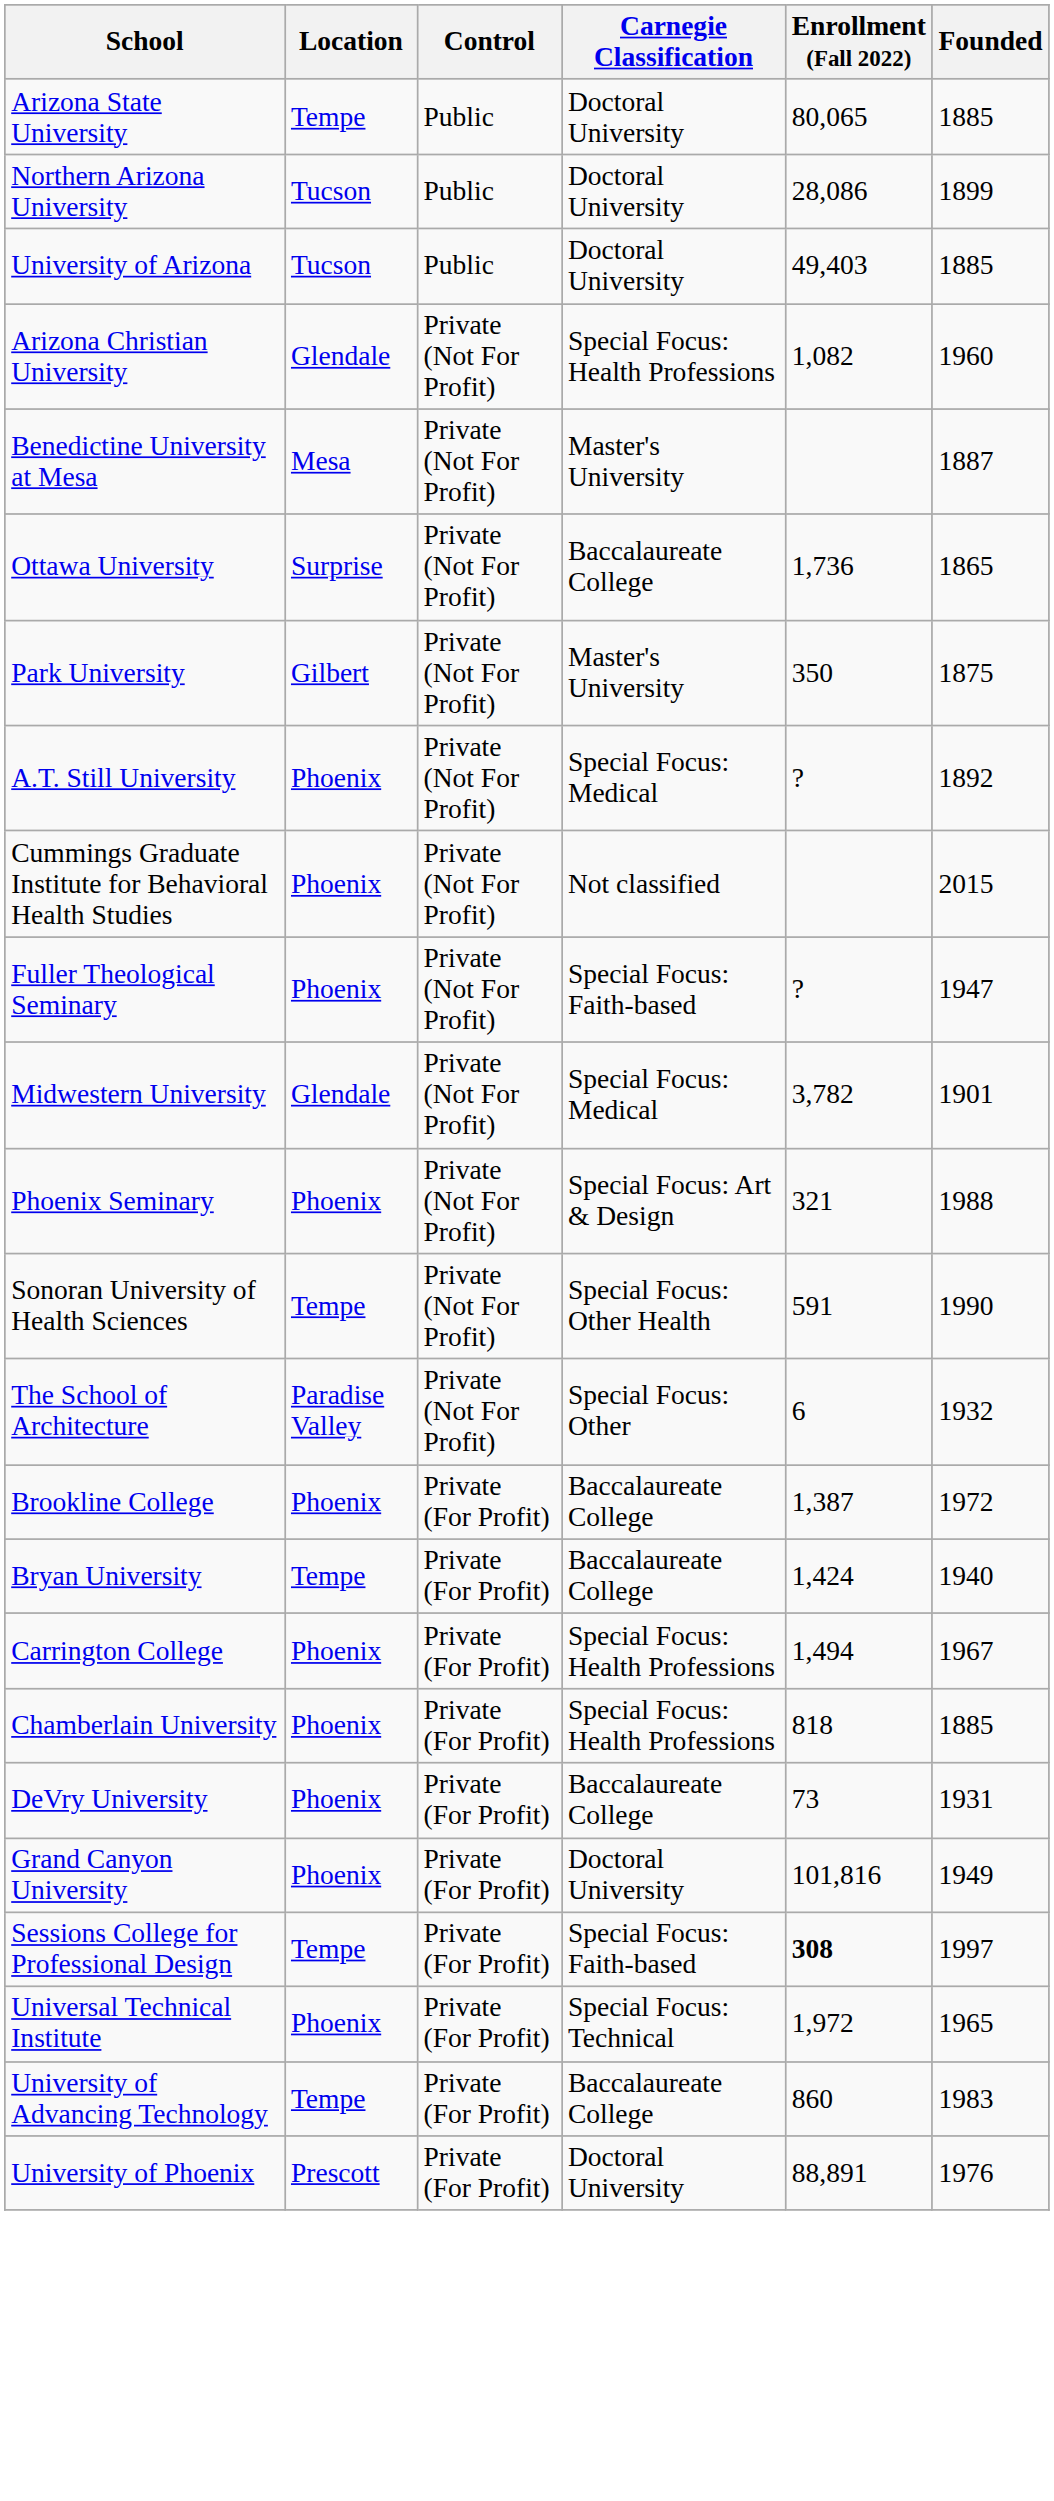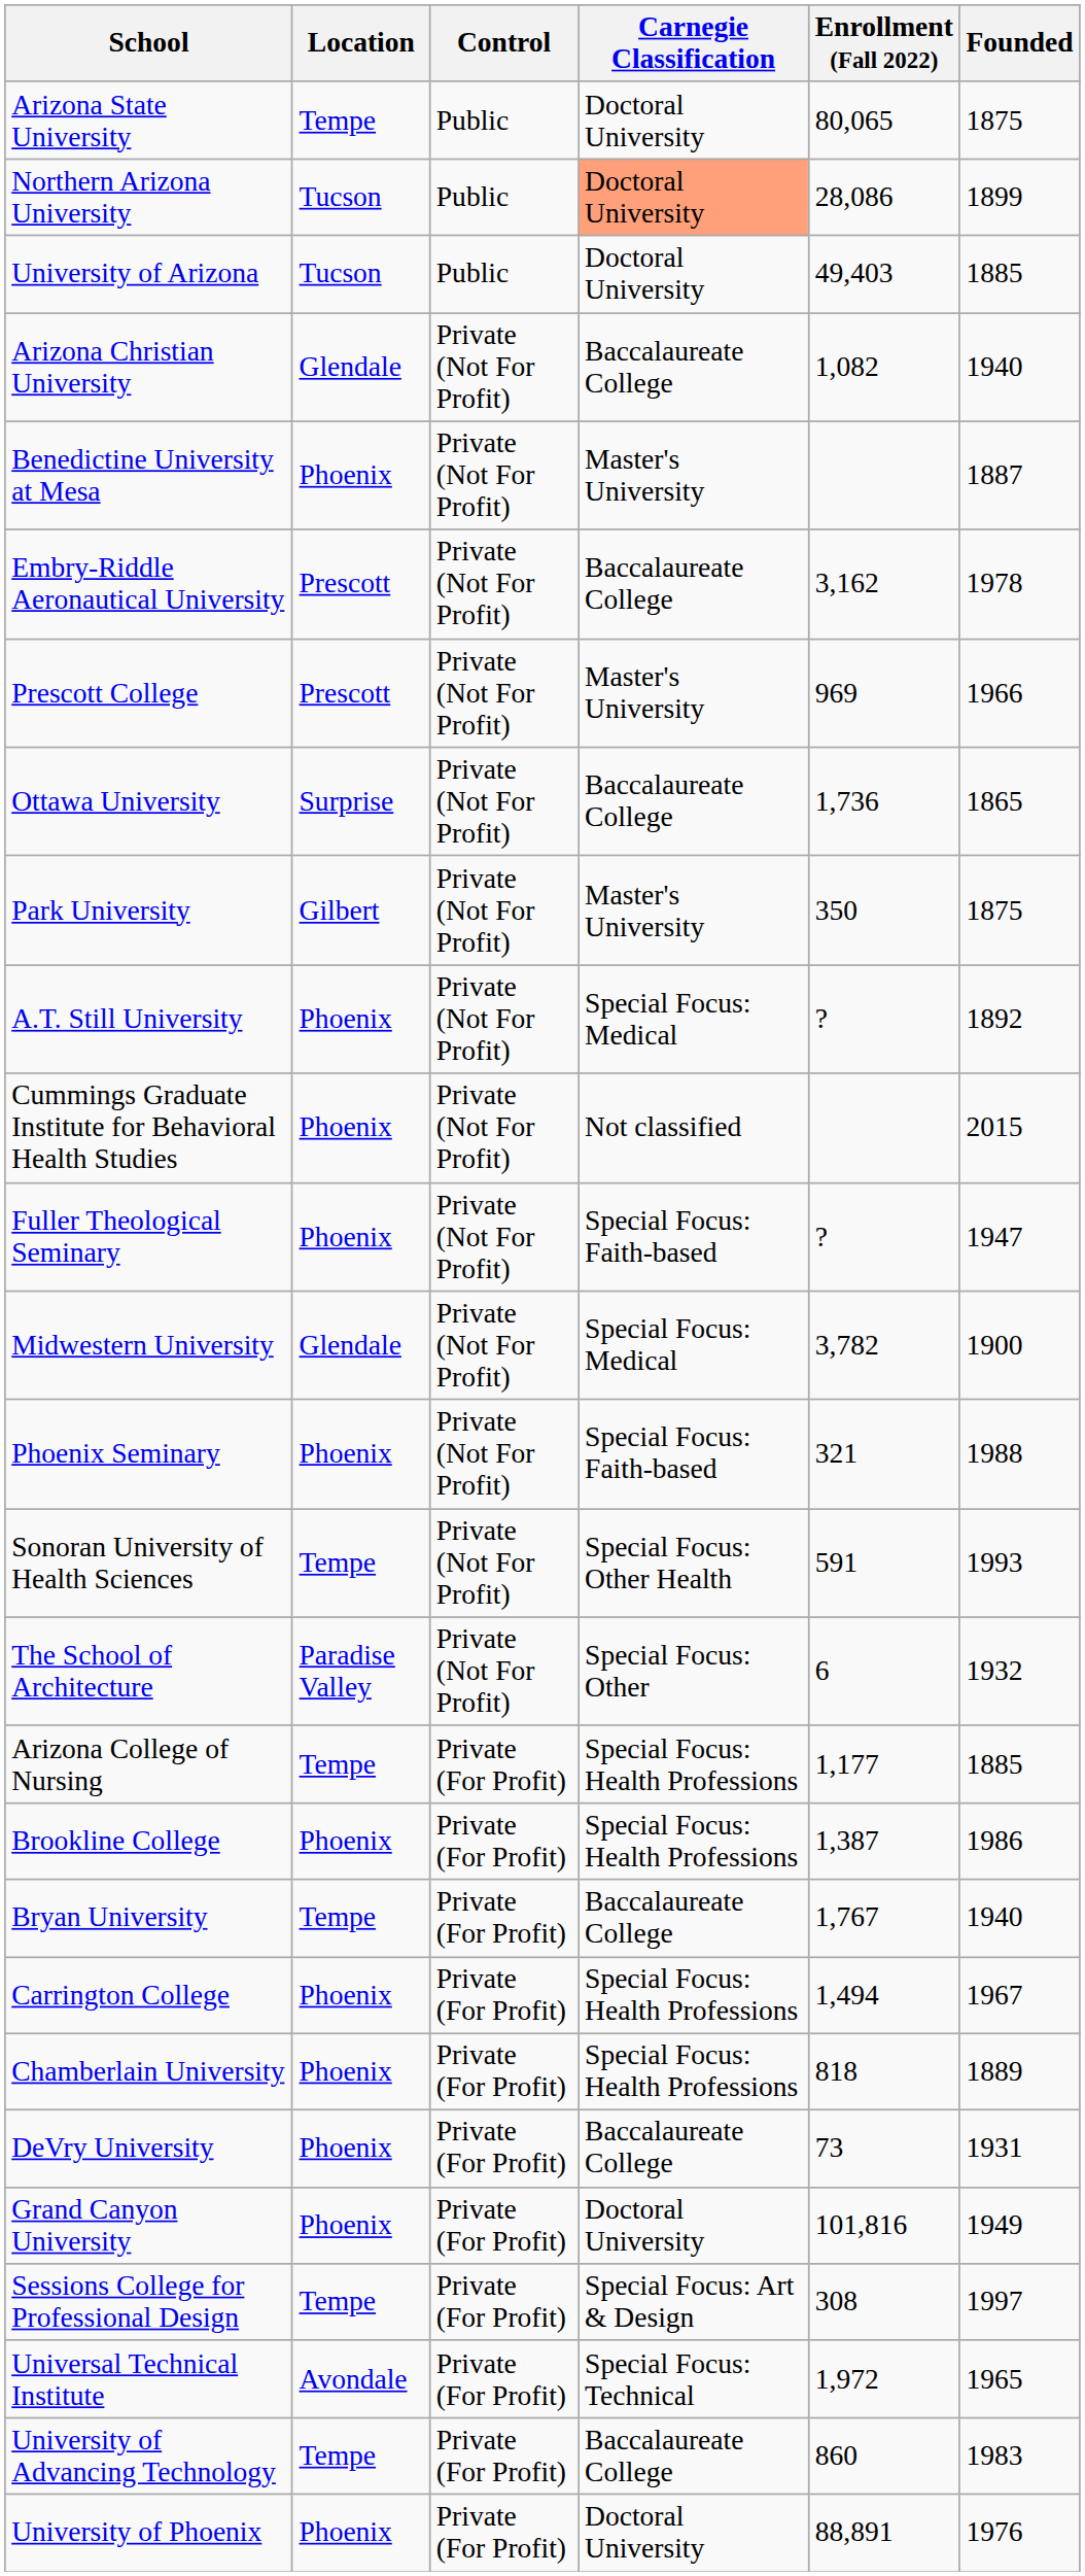Arizona State University | Founded: 1885 -> 1875
Northern Arizona University | Carnegie Classification: no background -> lightsalmon background
Arizona Christian University | Carnegie Classification: Special Focus: Health Professions -> Baccalaureate College
Arizona Christian University | Founded: 1960 -> 1940
Benedictine University at Mesa | Location: Mesa -> Phoenix
+ row: Embry-Riddle Aeronautical University | Prescott | Private (Not For Profit) | Baccalaureate College | 3,162 | 1978
+ row: Prescott College | Prescott | Private (Not For Profit) | Master's University | 969 | 1966
Midwestern University | Founded: 1901 -> 1900
Phoenix Seminary | Carnegie Classification: Special Focus: Art & Design -> Special Focus: Faith-based
Sonoran University of Health Sciences | Founded: 1990 -> 1993
+ row: Arizona College of Nursing | Tempe | Private (For Profit) | Special Focus: Health Professions | 1,177 | 1885
Brookline College | Carnegie Classification: Baccalaureate College -> Special Focus: Health Professions
Brookline College | Founded: 1972 -> 1986
Bryan University | Enrollment (Fall 2022): 1,424 -> 1,767
Chamberlain University | Founded: 1885 -> 1889
Sessions College for Professional Design | Carnegie Classification: Special Focus: Faith-based -> Special Focus: Art & Design
Sessions College for Professional Design | Enrollment (Fall 2022): bold -> normal
Universal Technical Institute | Location: Phoenix -> Avondale
University of Phoenix | Location: Prescott -> Phoenix
